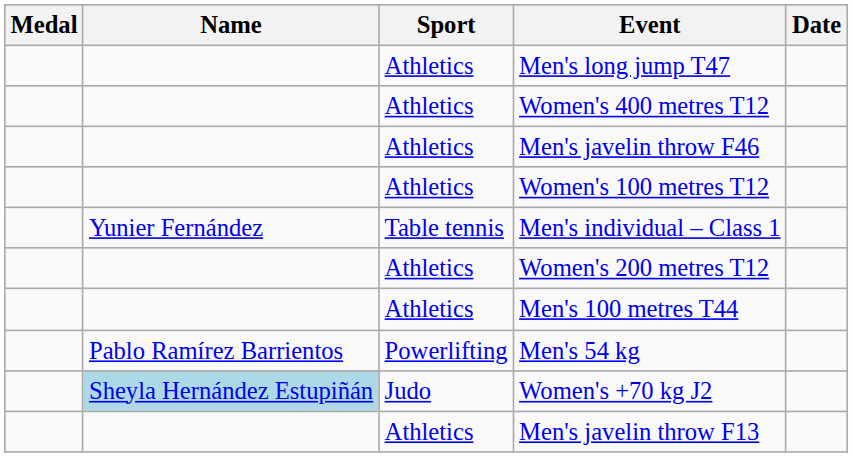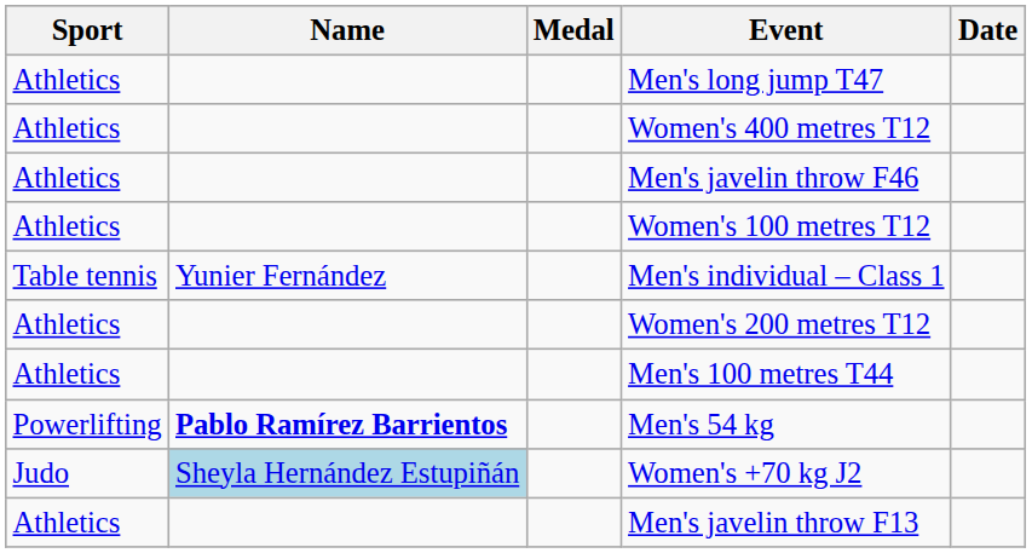columns swapped: Medal <-> Sport
Men's 54 kg | Name: normal -> bold
